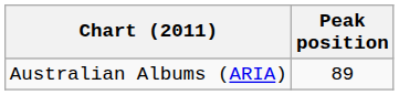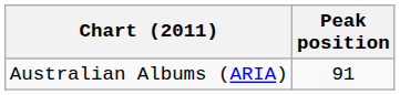Australian Albums (ARIA) | Peak position: 89 -> 91
